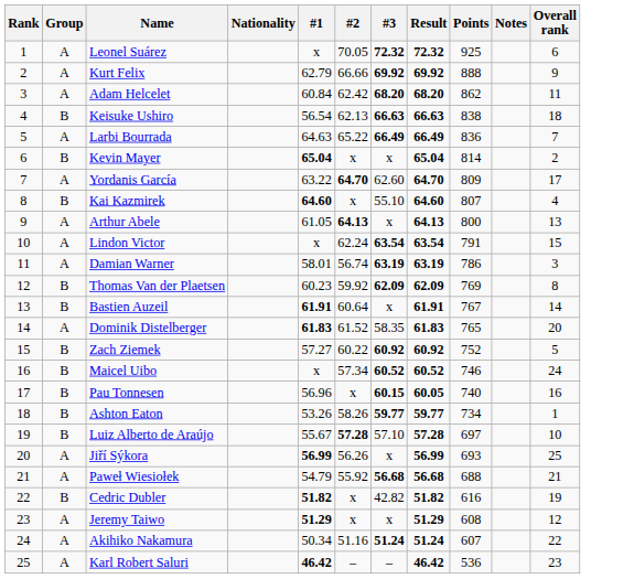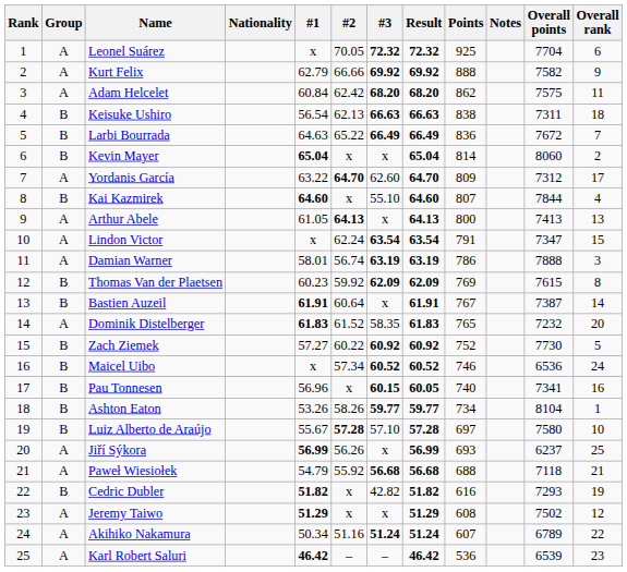+ column: Overall points | 7704 | 7582 | 7575 | 7311 | 7672 | 8060 | 7312 | 7844 | 7413 | 7347 | 7888 | 7615 | 7387 | 7232 | 7730 | 6536 | 7341 | 8104 | 7580 | 6237 | 7118 | 7293 | 7502 | 6789 | 6539
Larbi Bourrada | Group: A -> B
